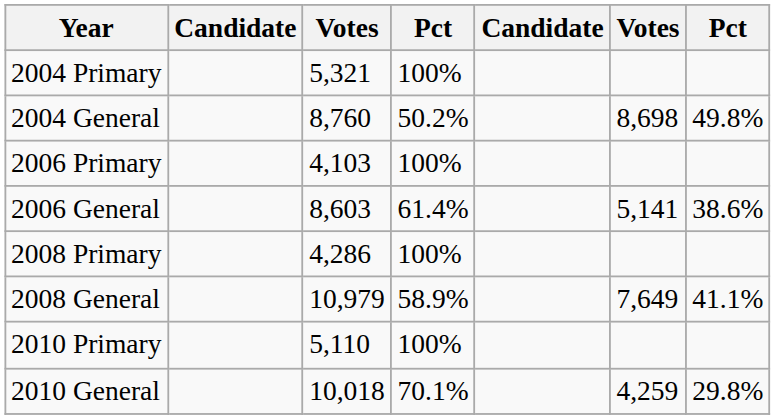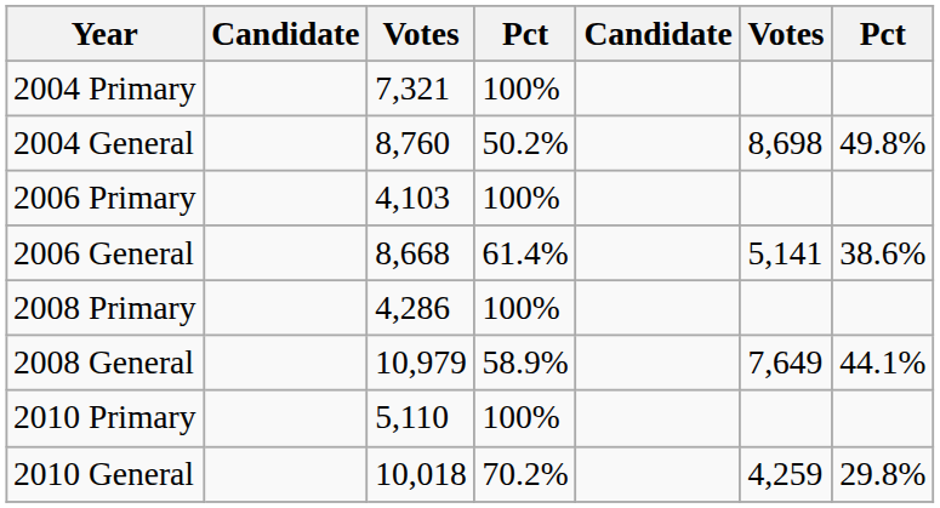2004 Primary | column 3: 5,321 -> 7,321
2006 General | column 3: 8,603 -> 8,668
2008 General | column 7: 41.1% -> 44.1%
2010 General | column 4: 70.1% -> 70.2%
